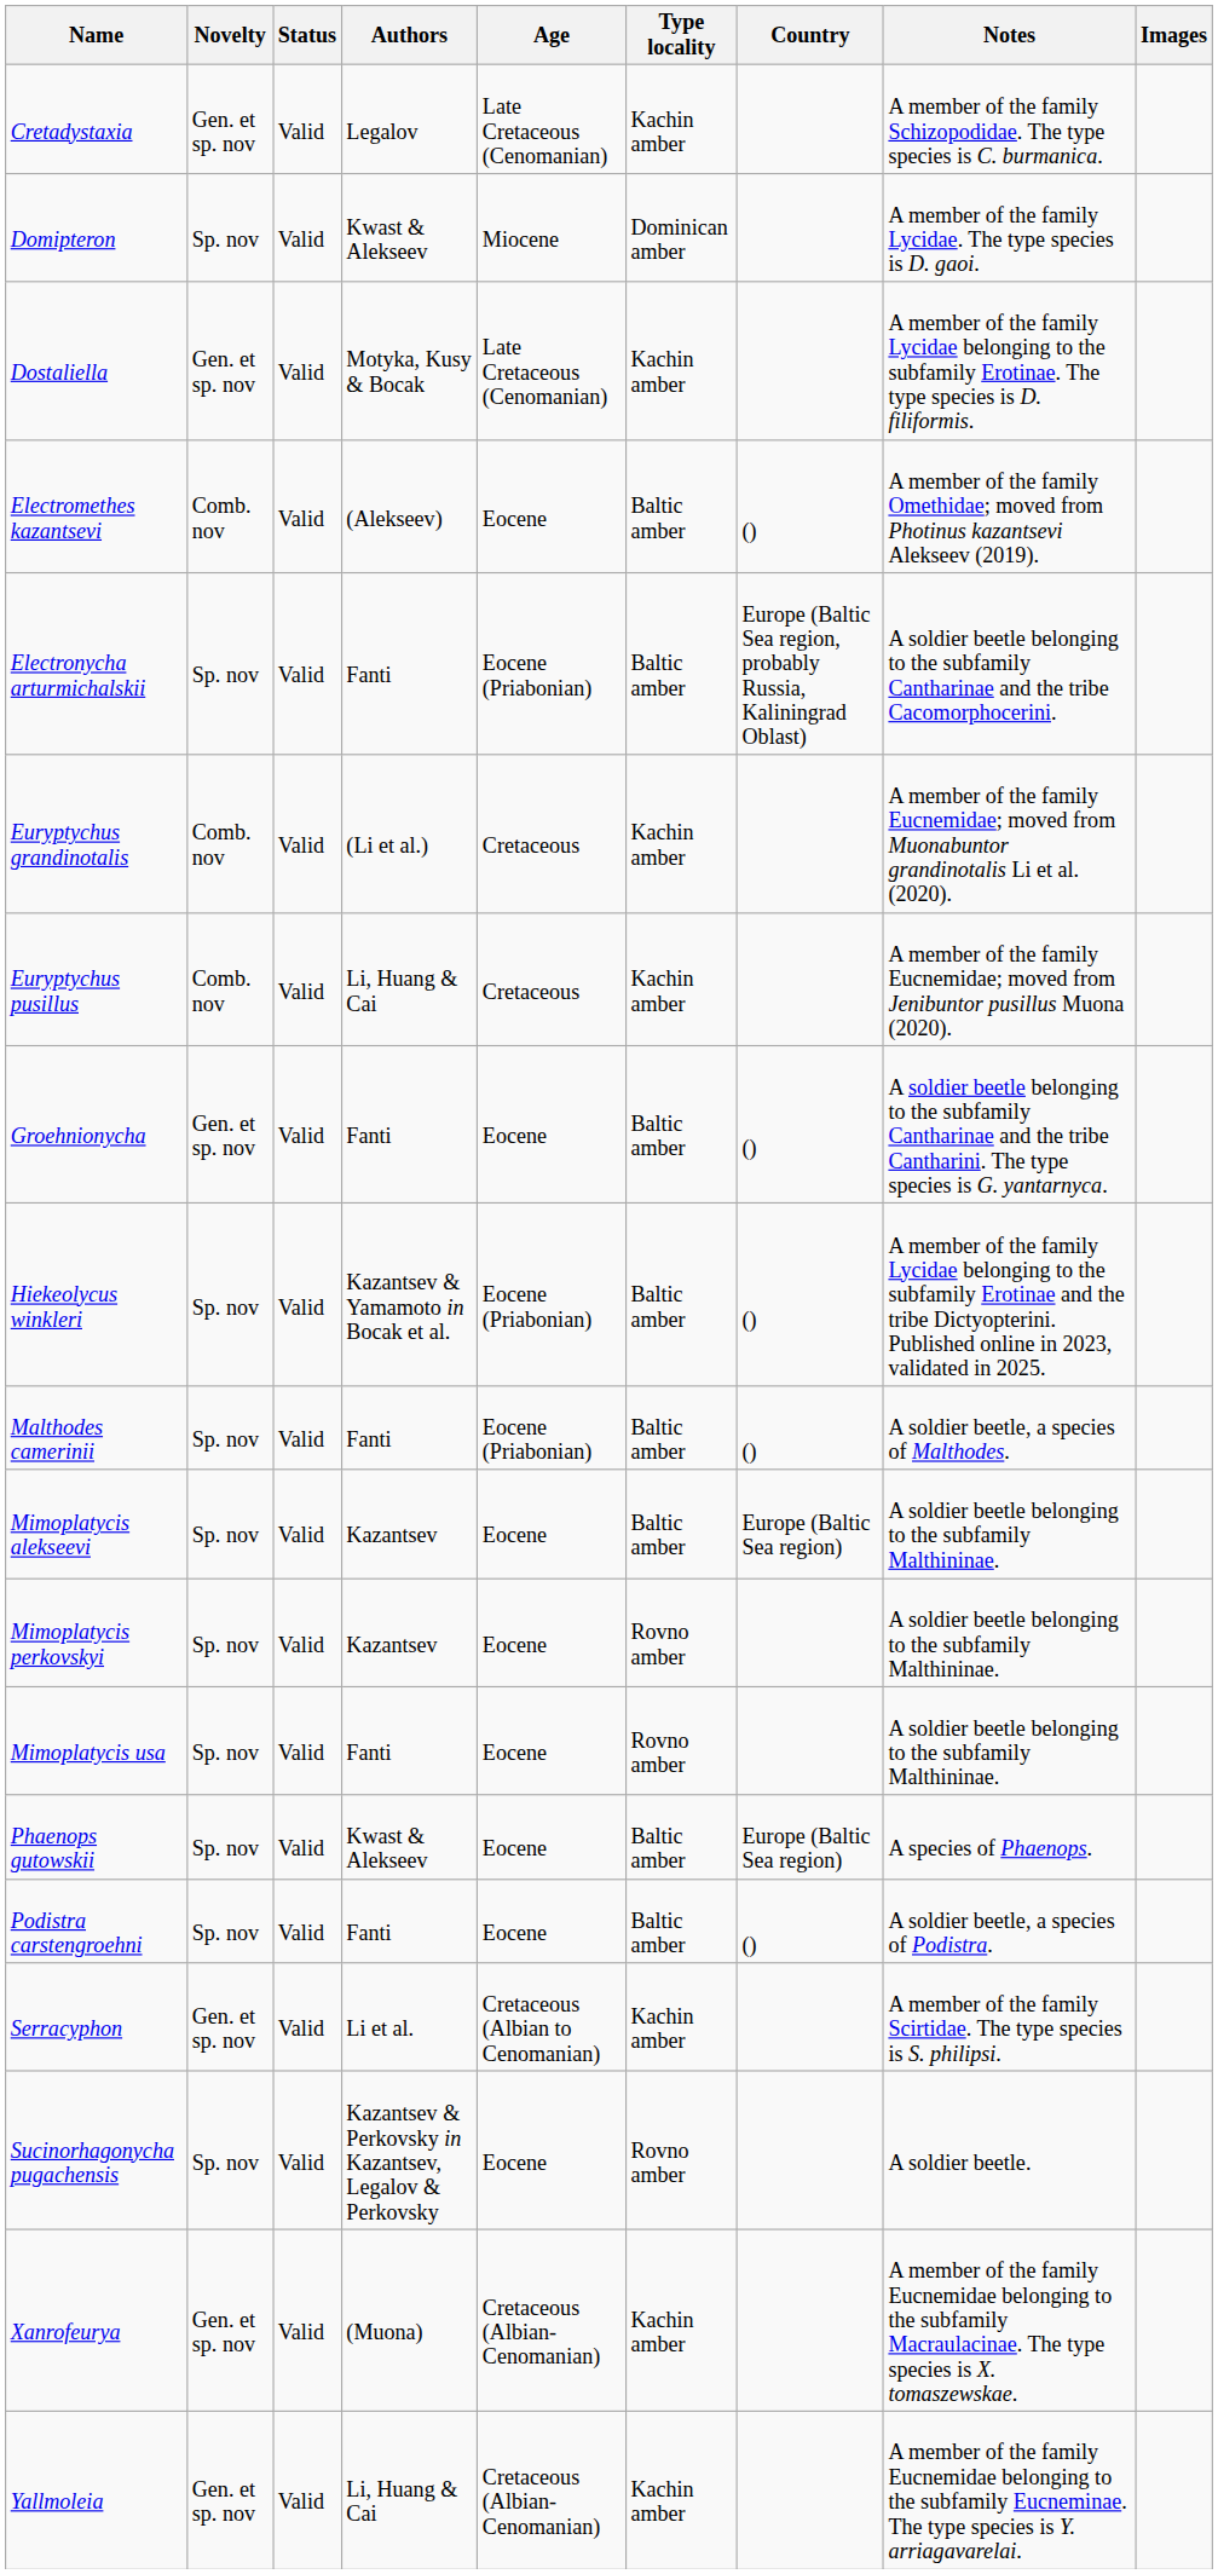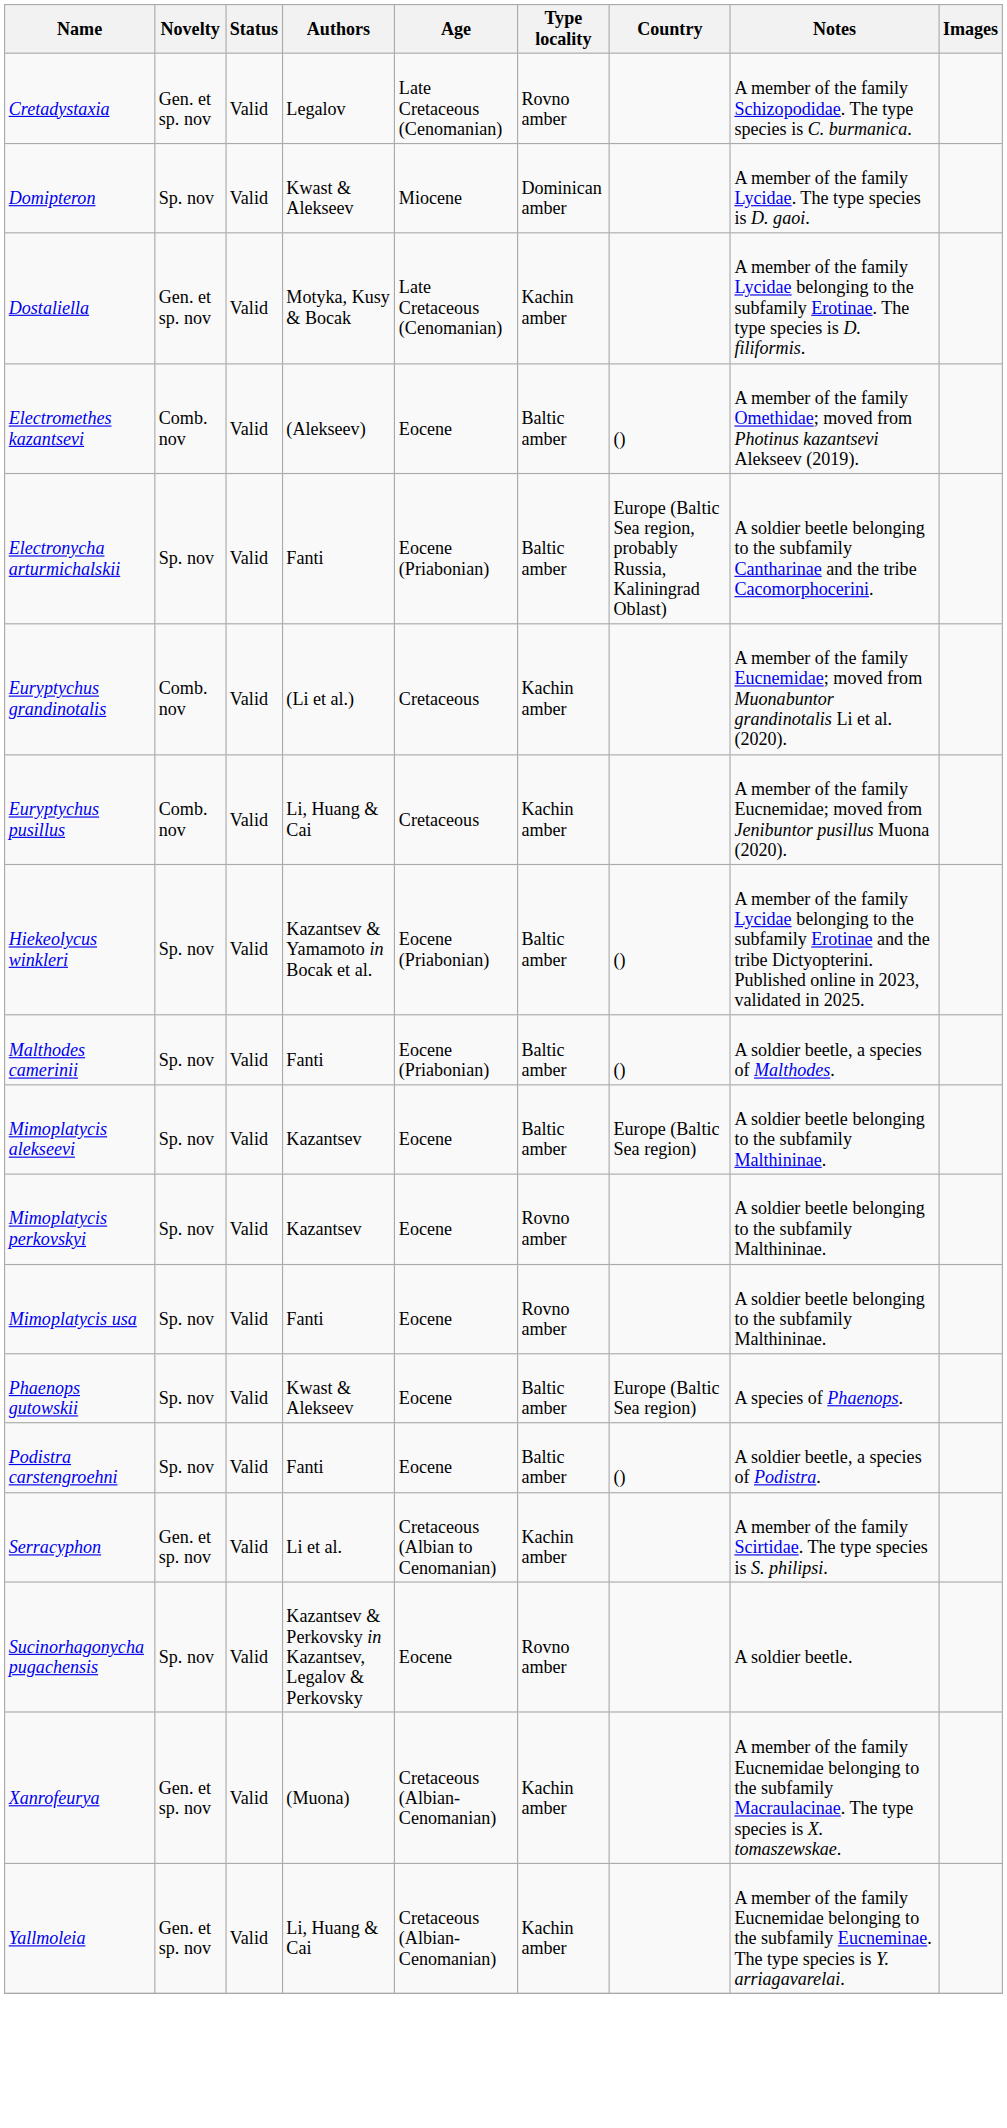Cretadystaxia | Type locality: Kachin amber -> Rovno amber
- row: Groehnionycha | Gen. et sp. nov | Valid | Fanti | Eocene | Baltic amber | () | A soldier beetle belonging to the subfamily Cantharinae and the tribe Cantharini. The type species is G. yantarnyca.
